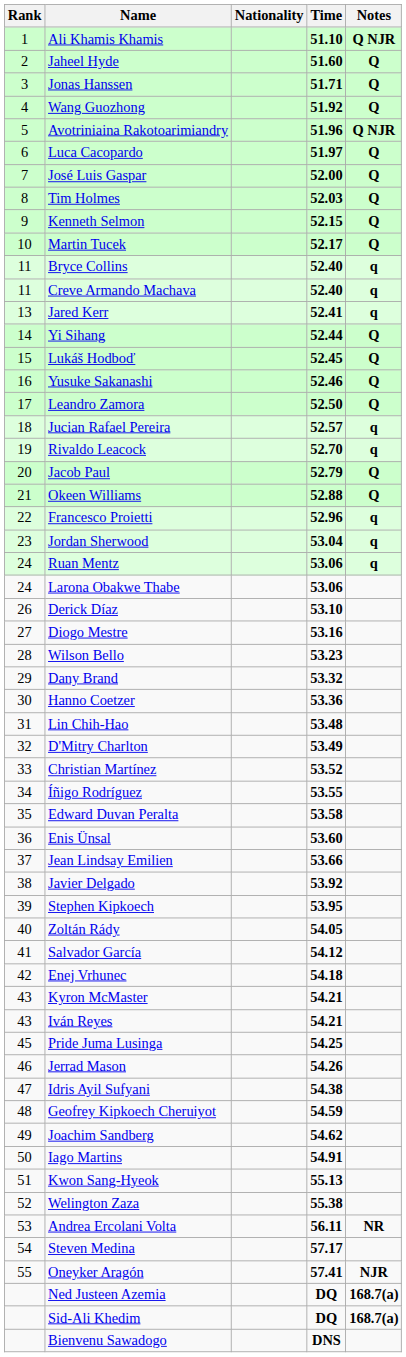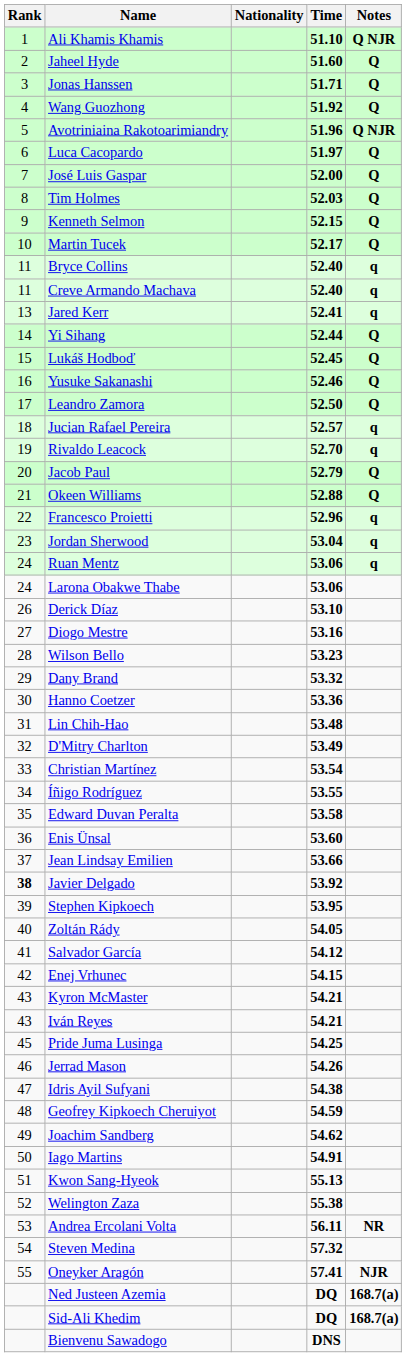Christian Martínez | Time: 53.52 -> 53.54
Javier Delgado | Rank: normal -> bold
Enej Vrhunec | Time: 54.18 -> 54.15
Steven Medina | Time: 57.17 -> 57.32
